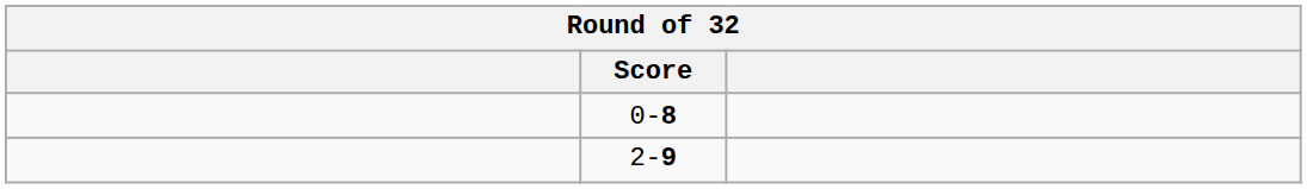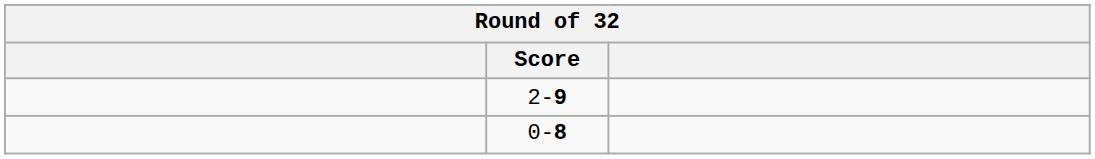rows swapped: 2-9 <-> 0-8
